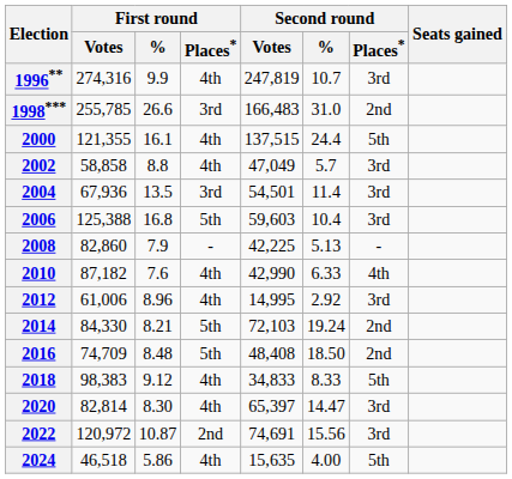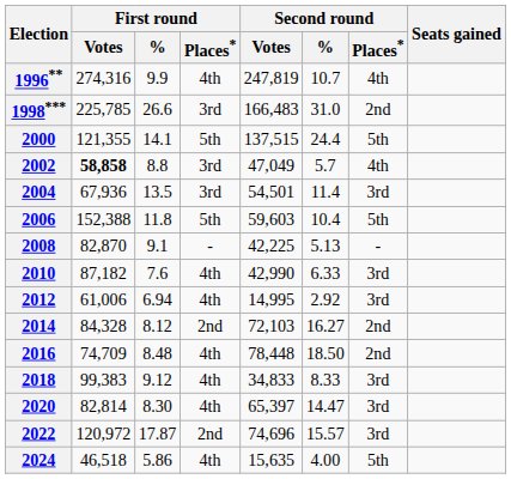1996** | Second round / Places*: 3rd -> 4th
1998*** | First round / Votes: 255,785 -> 225,785
2000 | First round / %: 16.1 -> 14.1
2000 | First round / Places*: 4th -> 5th
2002 | First round / Votes: normal -> bold
2002 | First round / Places*: 4th -> 3rd
2002 | Second round / Places*: 3rd -> 4th
2006 | First round / Votes: 125,388 -> 152,388
2006 | First round / %: 16.8 -> 11.8
2006 | Second round / Places*: 3rd -> 5th
2008 | First round / Votes: 82,860 -> 82,870
2008 | First round / %: 7.9 -> 9.1
2010 | Second round / Places*: 4th -> 3rd
2012 | First round / %: 8.96 -> 6.94
2014 | First round / Votes: 84,330 -> 84,328
2014 | First round / %: 8.21 -> 8.12
2014 | First round / Places*: 5th -> 2nd
2014 | Second round / %: 19.24 -> 16.27
2016 | First round / Places*: 5th -> 4th
2016 | Second round / Votes: 48,408 -> 78,448
2018 | First round / Votes: 98,383 -> 99,383
2018 | Second round / Places*: 5th -> 3rd
2022 | First round / %: 10.87 -> 17.87
2022 | Second round / Votes: 74,691 -> 74,696
2022 | Second round / %: 15.56 -> 15.57
